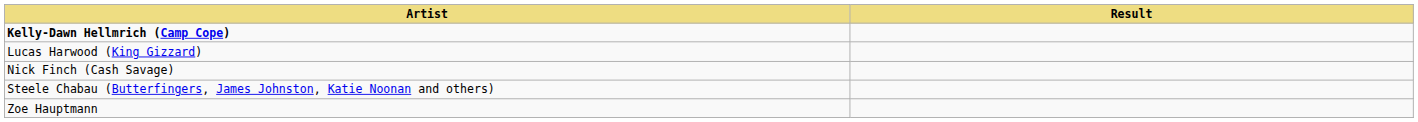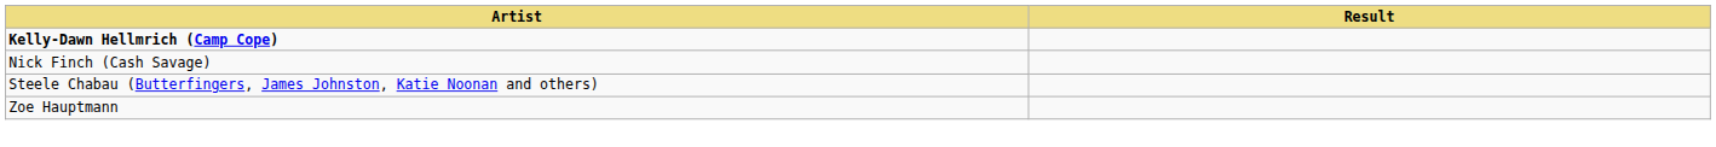- row: Lucas Harwood (King Gizzard)
